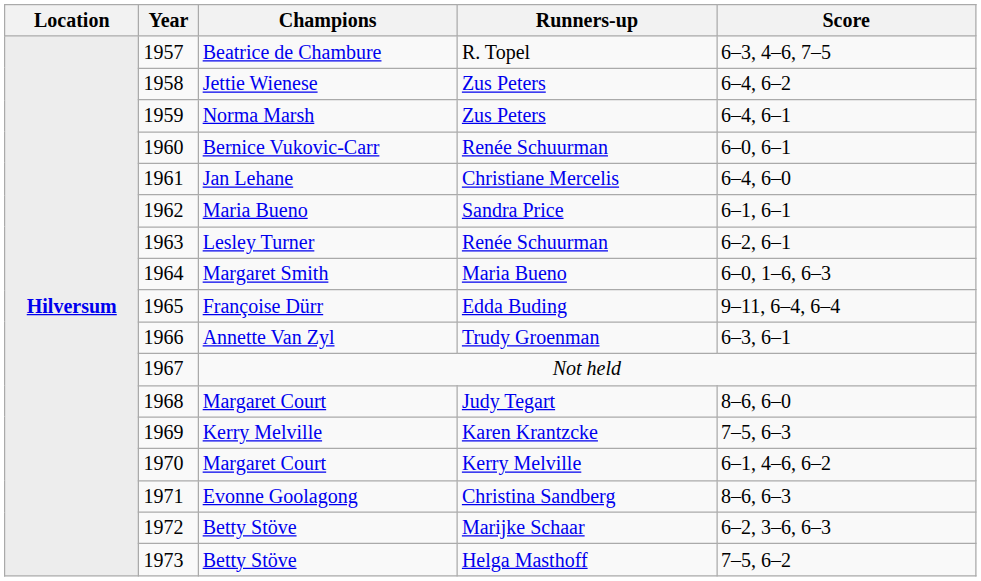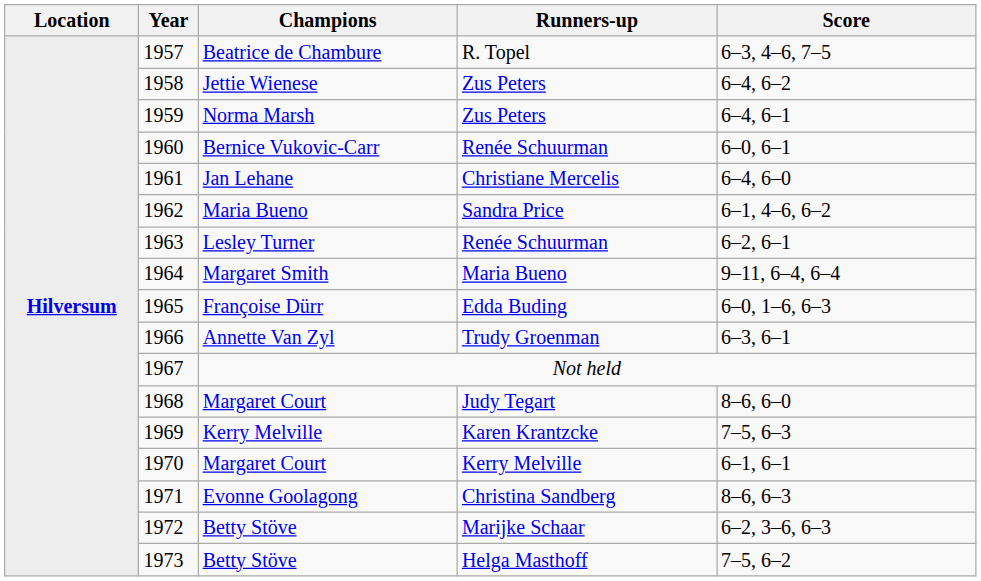1962 | Score: 6–1, 6–1 -> 6–1, 4–6, 6–2
1964 | Score: 6–0, 1–6, 6–3 -> 9–11, 6–4, 6–4
1965 | Score: 9–11, 6–4, 6–4 -> 6–0, 1–6, 6–3
1970 | Score: 6–1, 4–6, 6–2 -> 6–1, 6–1
